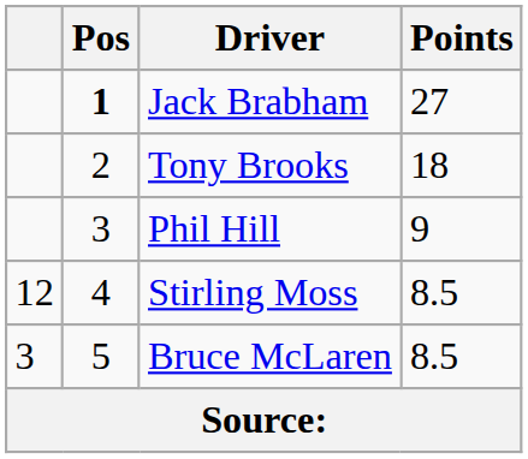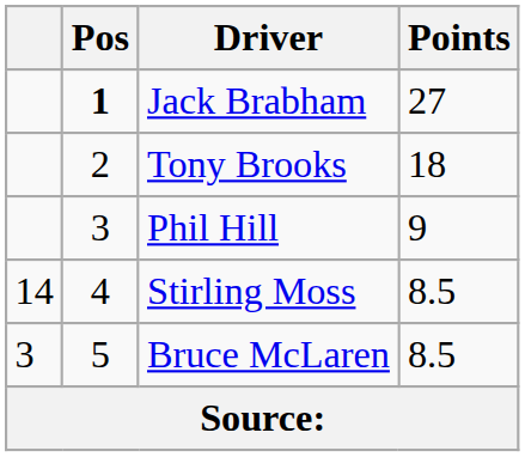Stirling Moss | column 1: 12 -> 14
